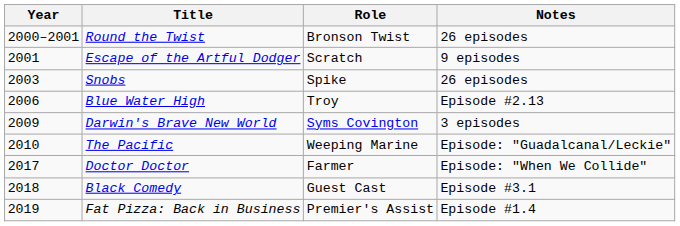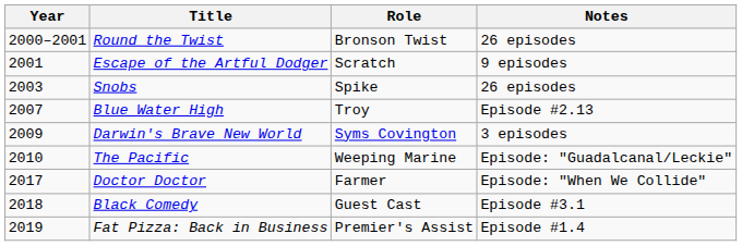Blue Water High | Year: 2006 -> 2007
